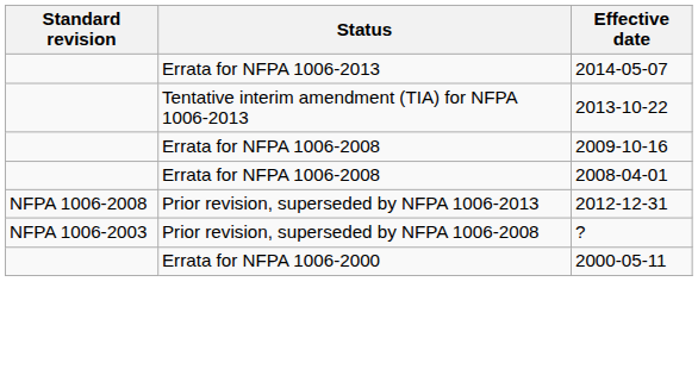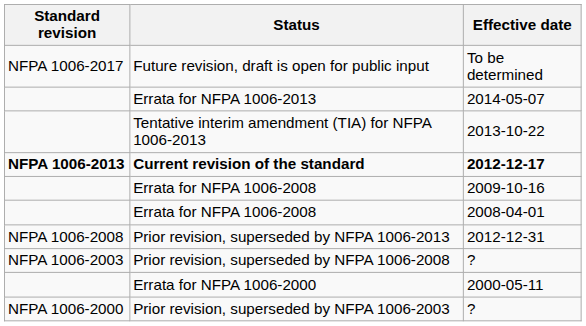+ row: NFPA 1006-2017 | Future revision, draft is open for public input | To be determined
+ row: NFPA 1006-2013 | Current revision of the standard | 2012-12-17
+ row: NFPA 1006-2000 | Prior revision, superseded by NFPA 1006-2003 | ?
